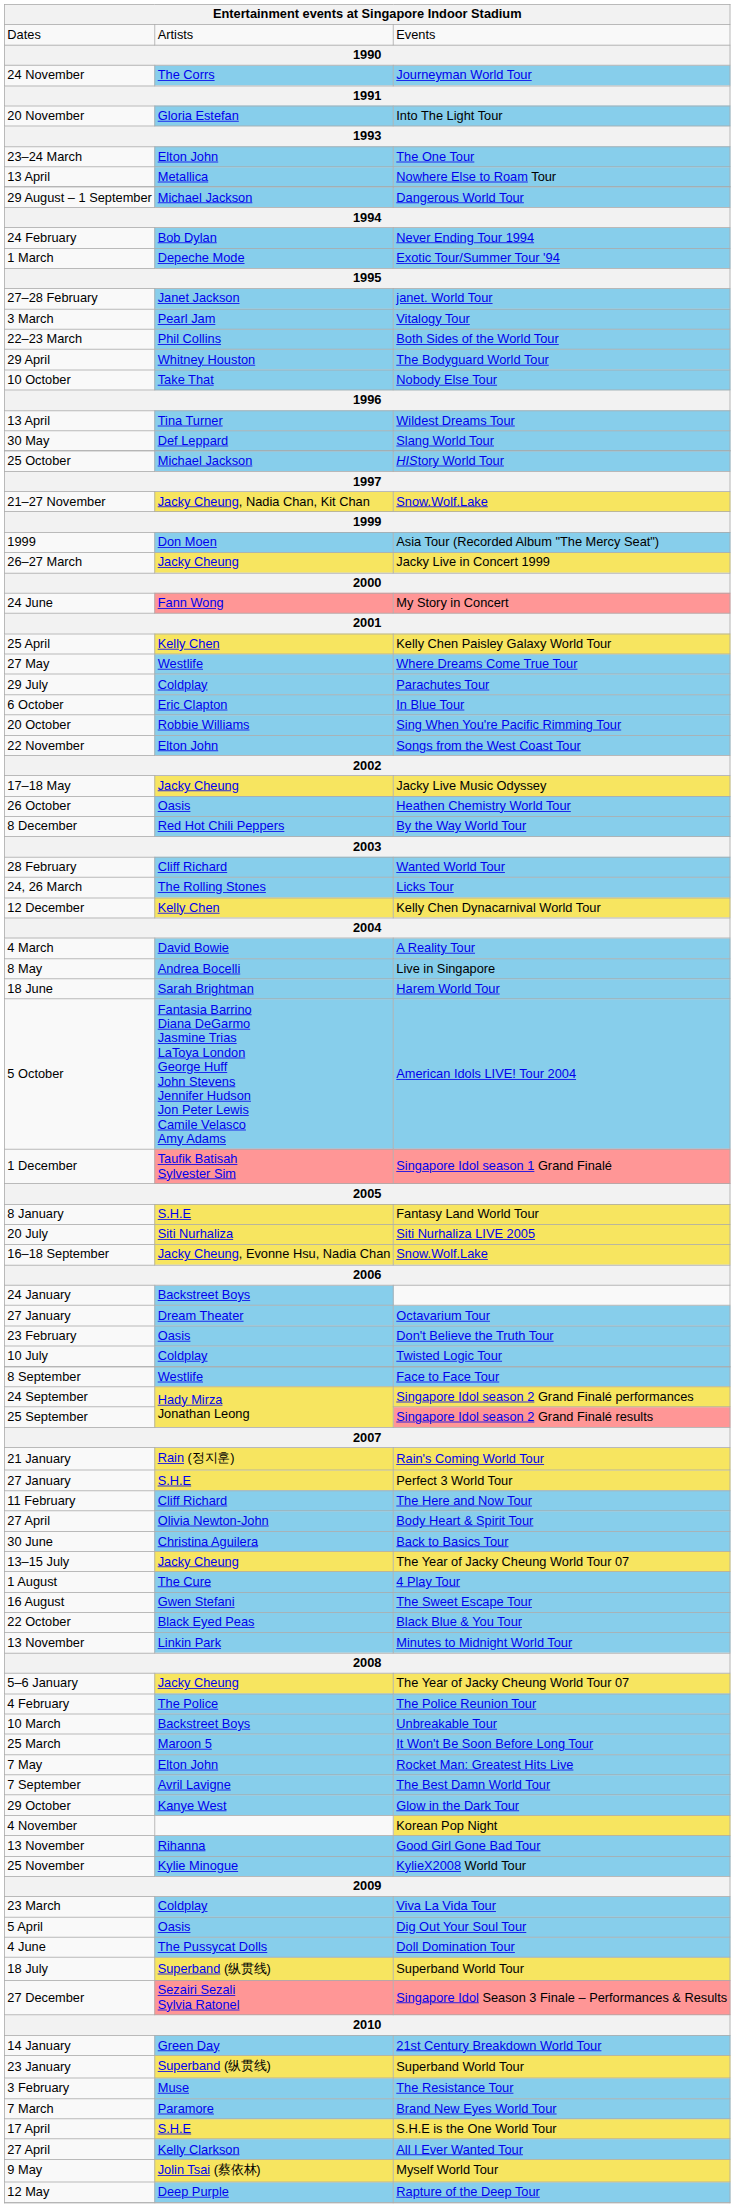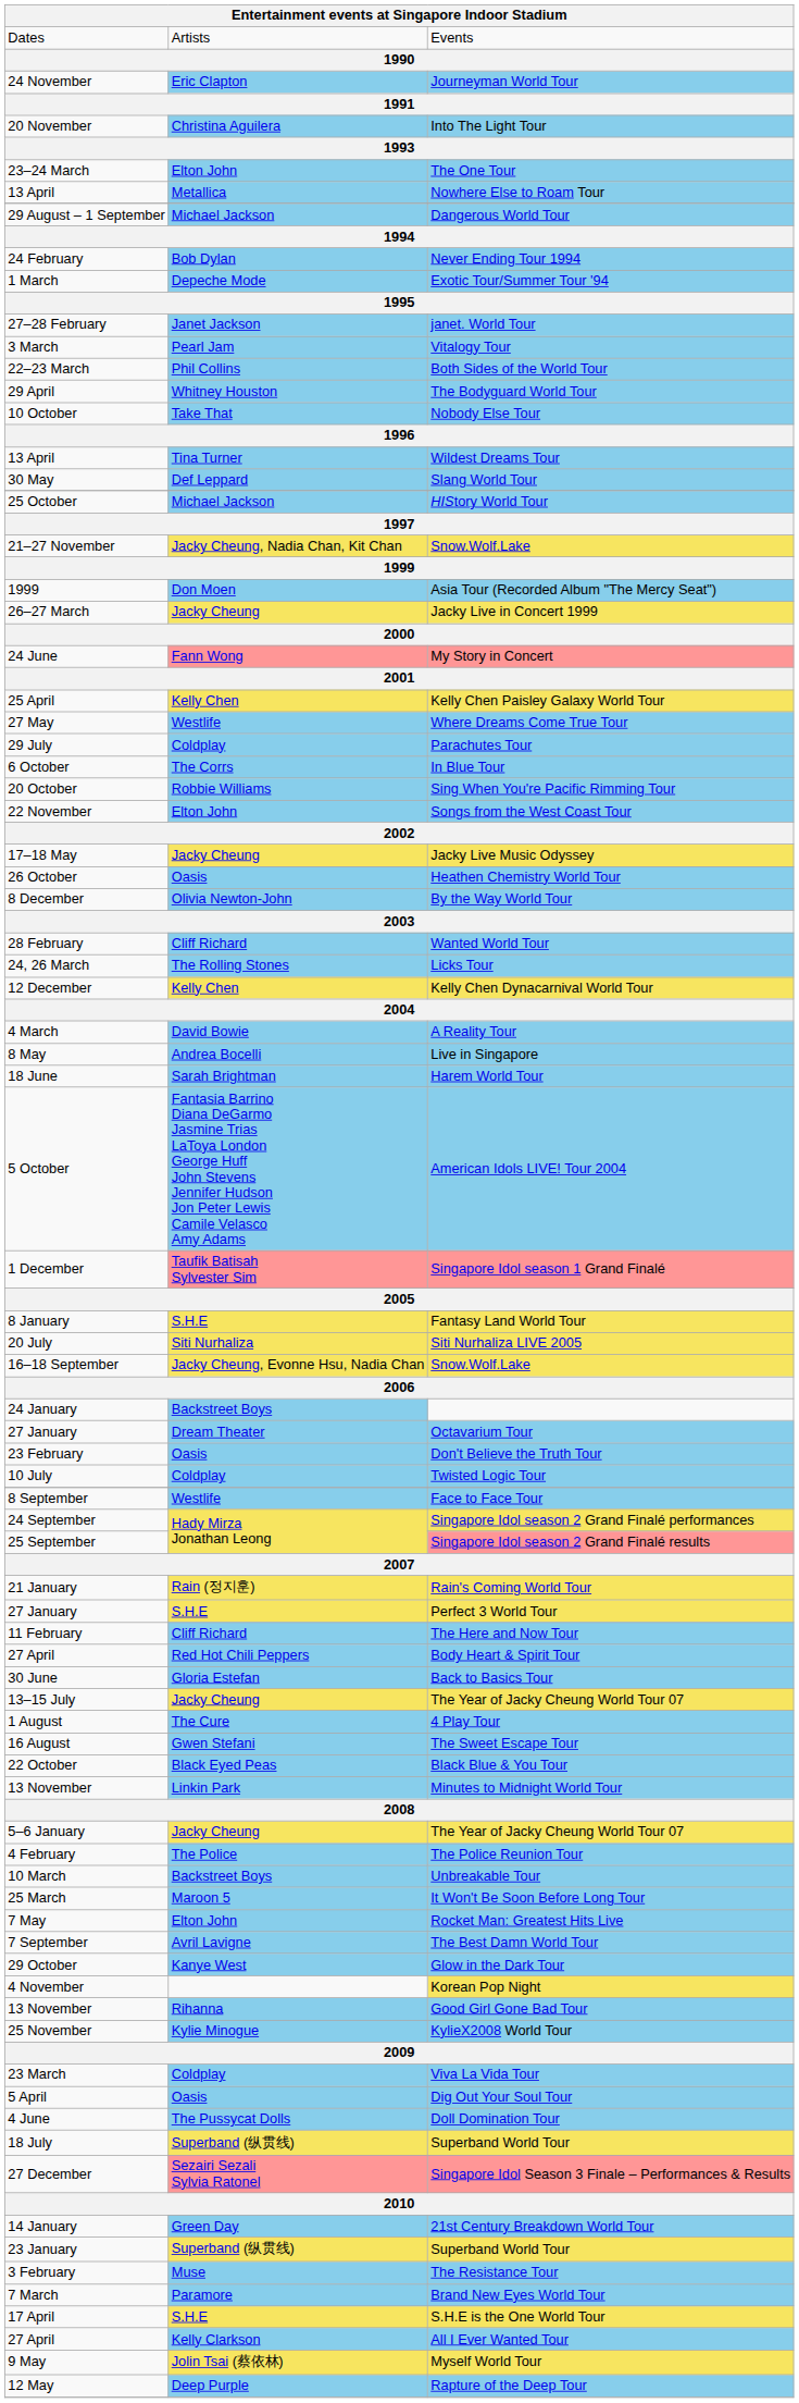Journeyman World Tour | column 2: The Corrs -> Eric Clapton
Into The Light Tour | column 2: Gloria Estefan -> Christina Aguilera
In Blue Tour | column 2: Eric Clapton -> The Corrs
By the Way World Tour | column 2: Red Hot Chili Peppers -> Olivia Newton-John
Body Heart & Spirit Tour | column 2: Olivia Newton-John -> Red Hot Chili Peppers
Back to Basics Tour | column 2: Christina Aguilera -> Gloria Estefan
